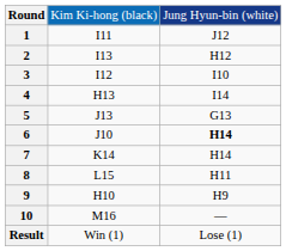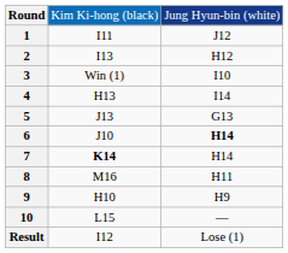3 | column 2: I12 -> Win (1)
7 | column 2: normal -> bold
8 | column 2: L15 -> M16
10 | column 2: M16 -> L15
Result | column 2: Win (1) -> I12
